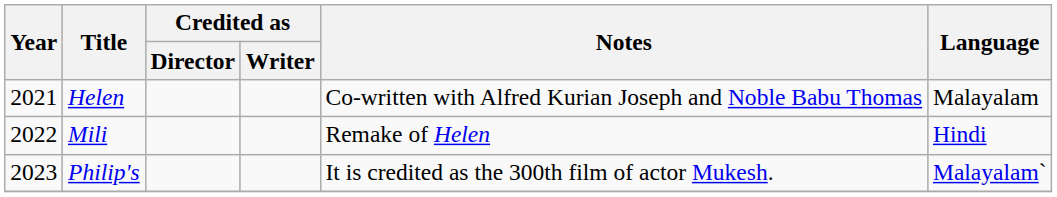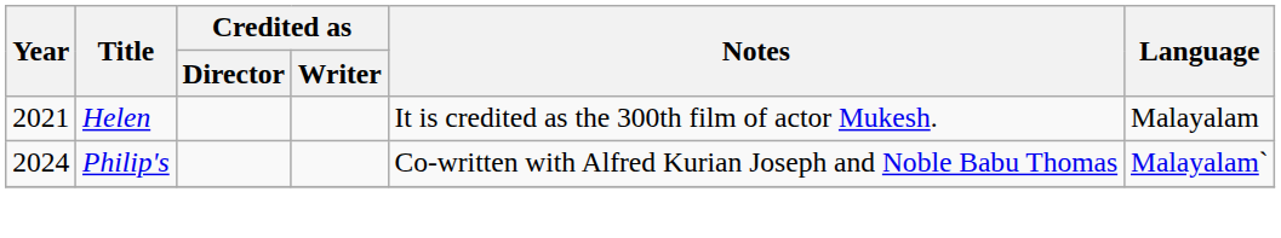Helen | Notes: Co-written with Alfred Kurian Joseph and Noble Babu Thomas -> It is credited as the 300th film of actor Mukesh.
- row: 2022 | Mili | Remake of Helen | Hindi
Philip's | Year: 2023 -> 2024
Philip's | Notes: It is credited as the 300th film of actor Mukesh. -> Co-written with Alfred Kurian Joseph and Noble Babu Thomas
